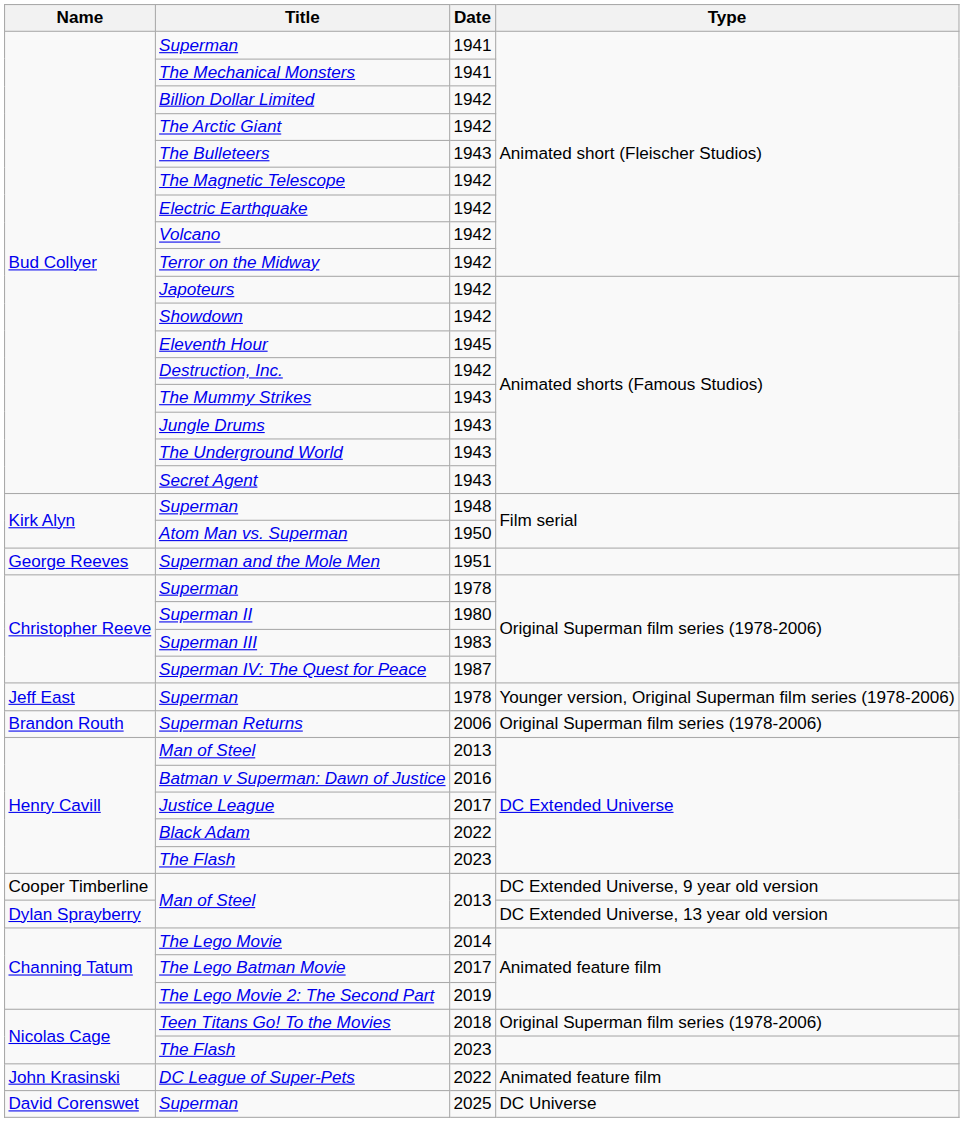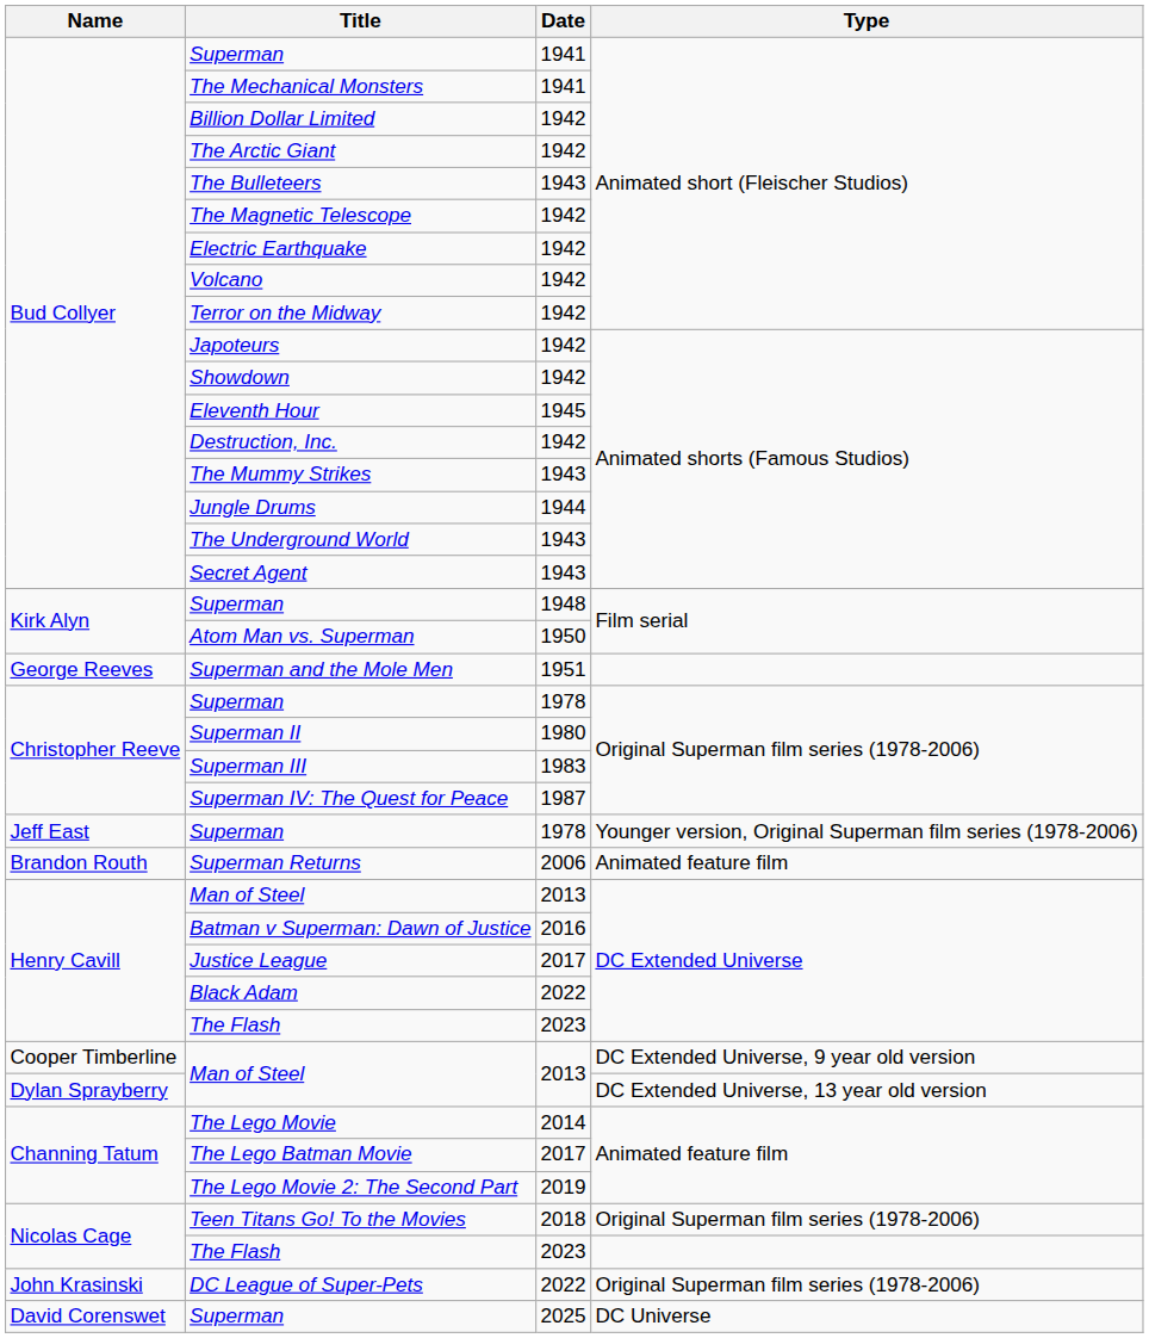Jungle Drums | Date: 1943 -> 1944
Superman Returns | Type: Original Superman film series (1978-2006) -> Animated feature film
DC League of Super-Pets | Type: Animated feature film -> Original Superman film series (1978-2006)
